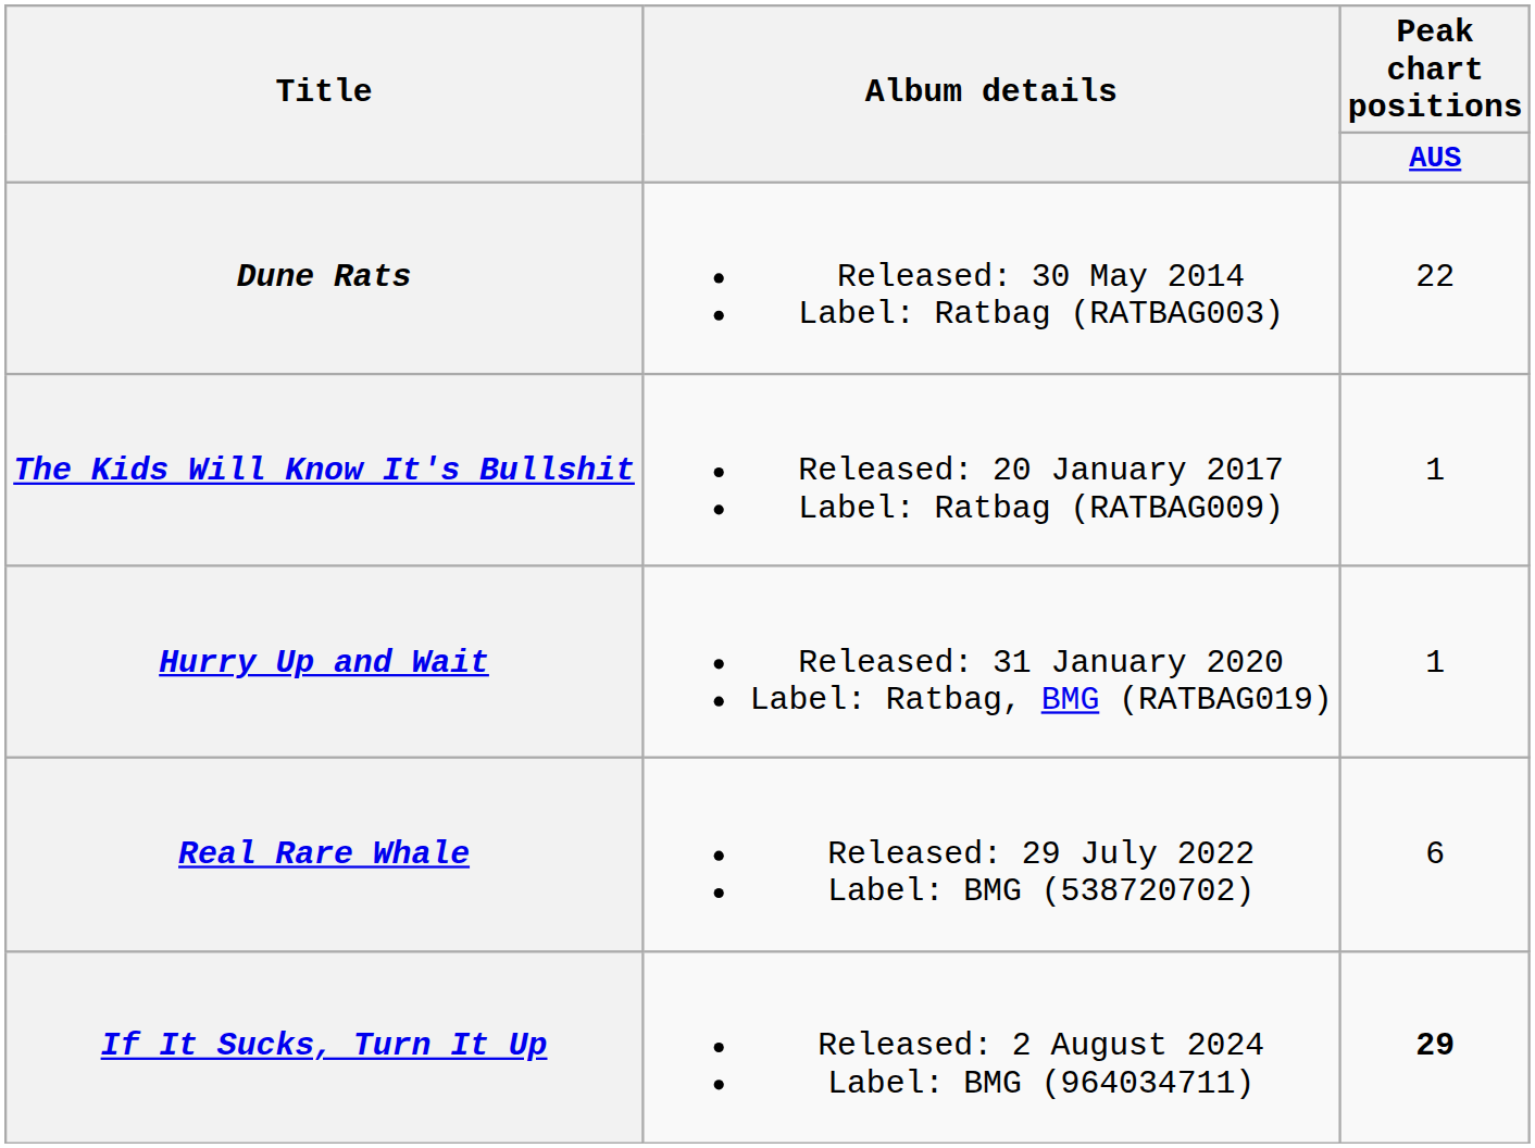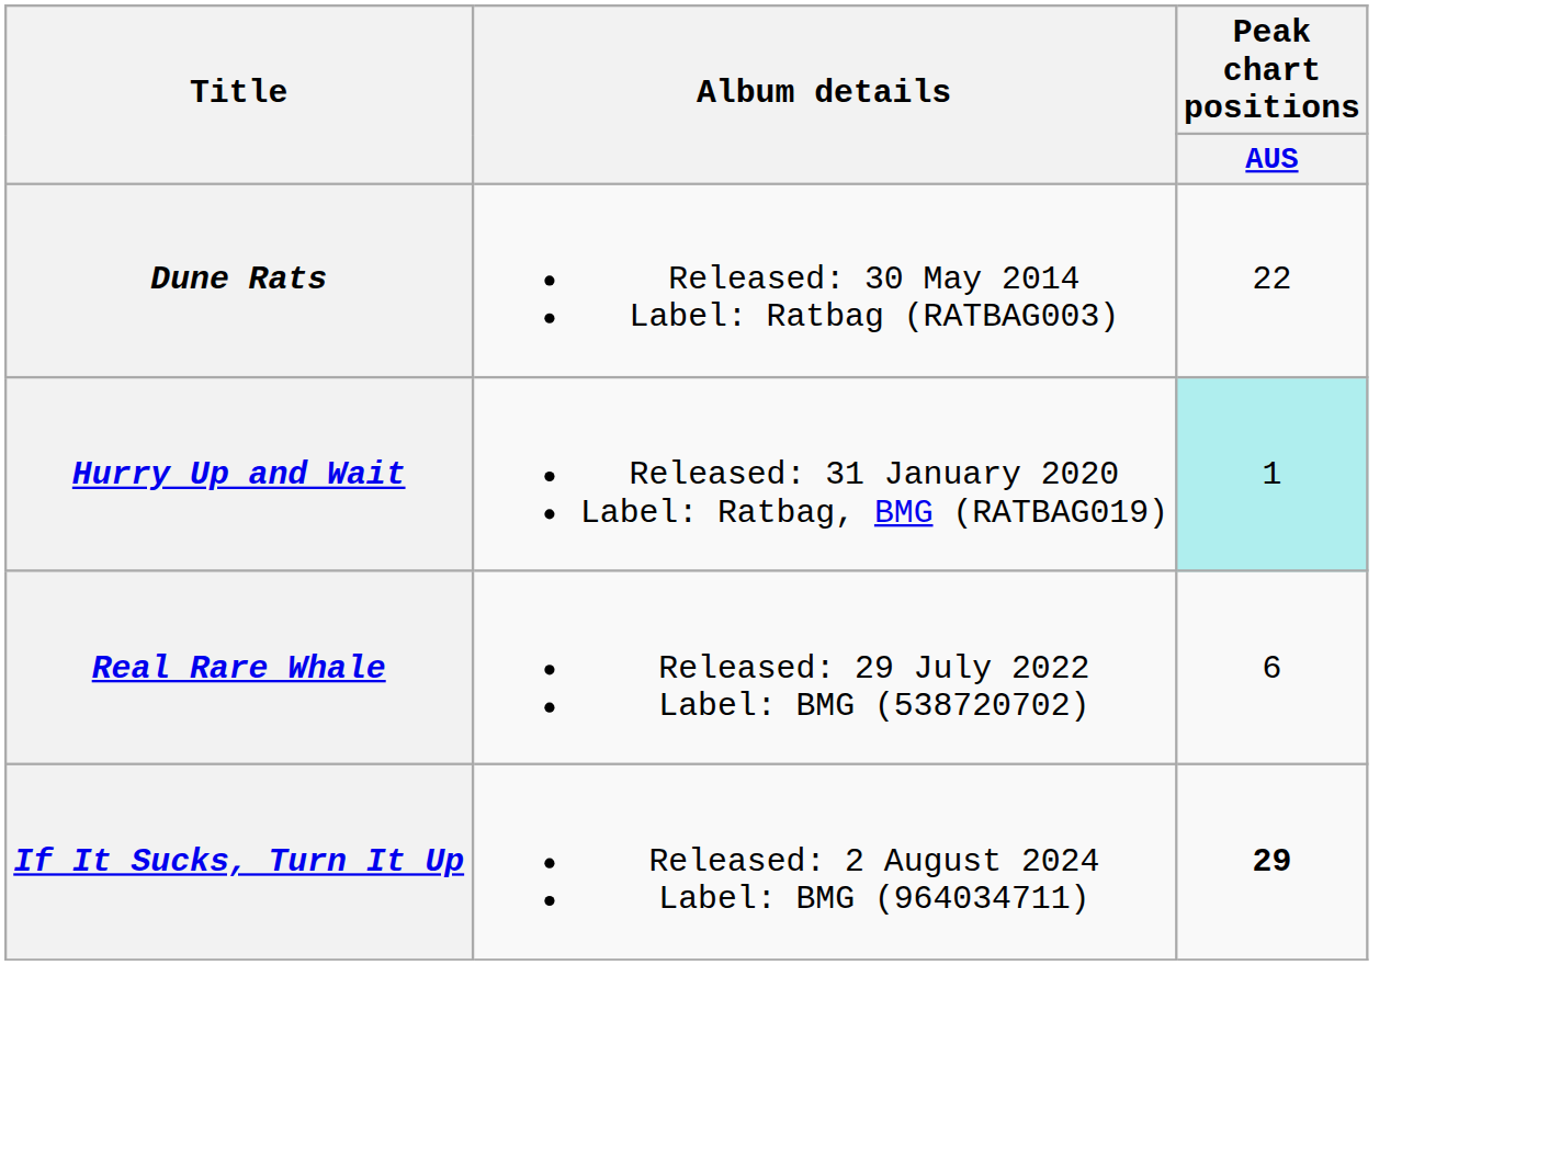- row: The Kids Will Know It's Bullshit | Released: 20 January 2017 Label: Ratbag (RATBAG009) | 1
Hurry Up and Wait | Peak chart positions / AUS: no background -> paleturquoise background
